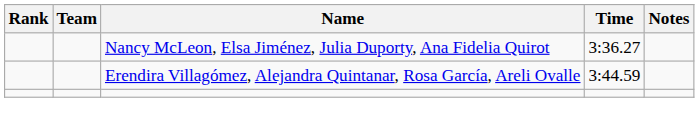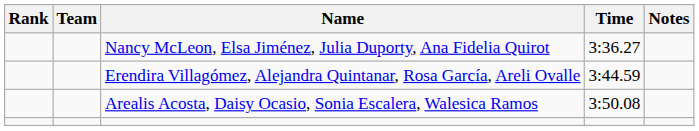+ row: Arealis Acosta, Daisy Ocasio, Sonia Escalera, Walesica Ramos | 3:50.08
